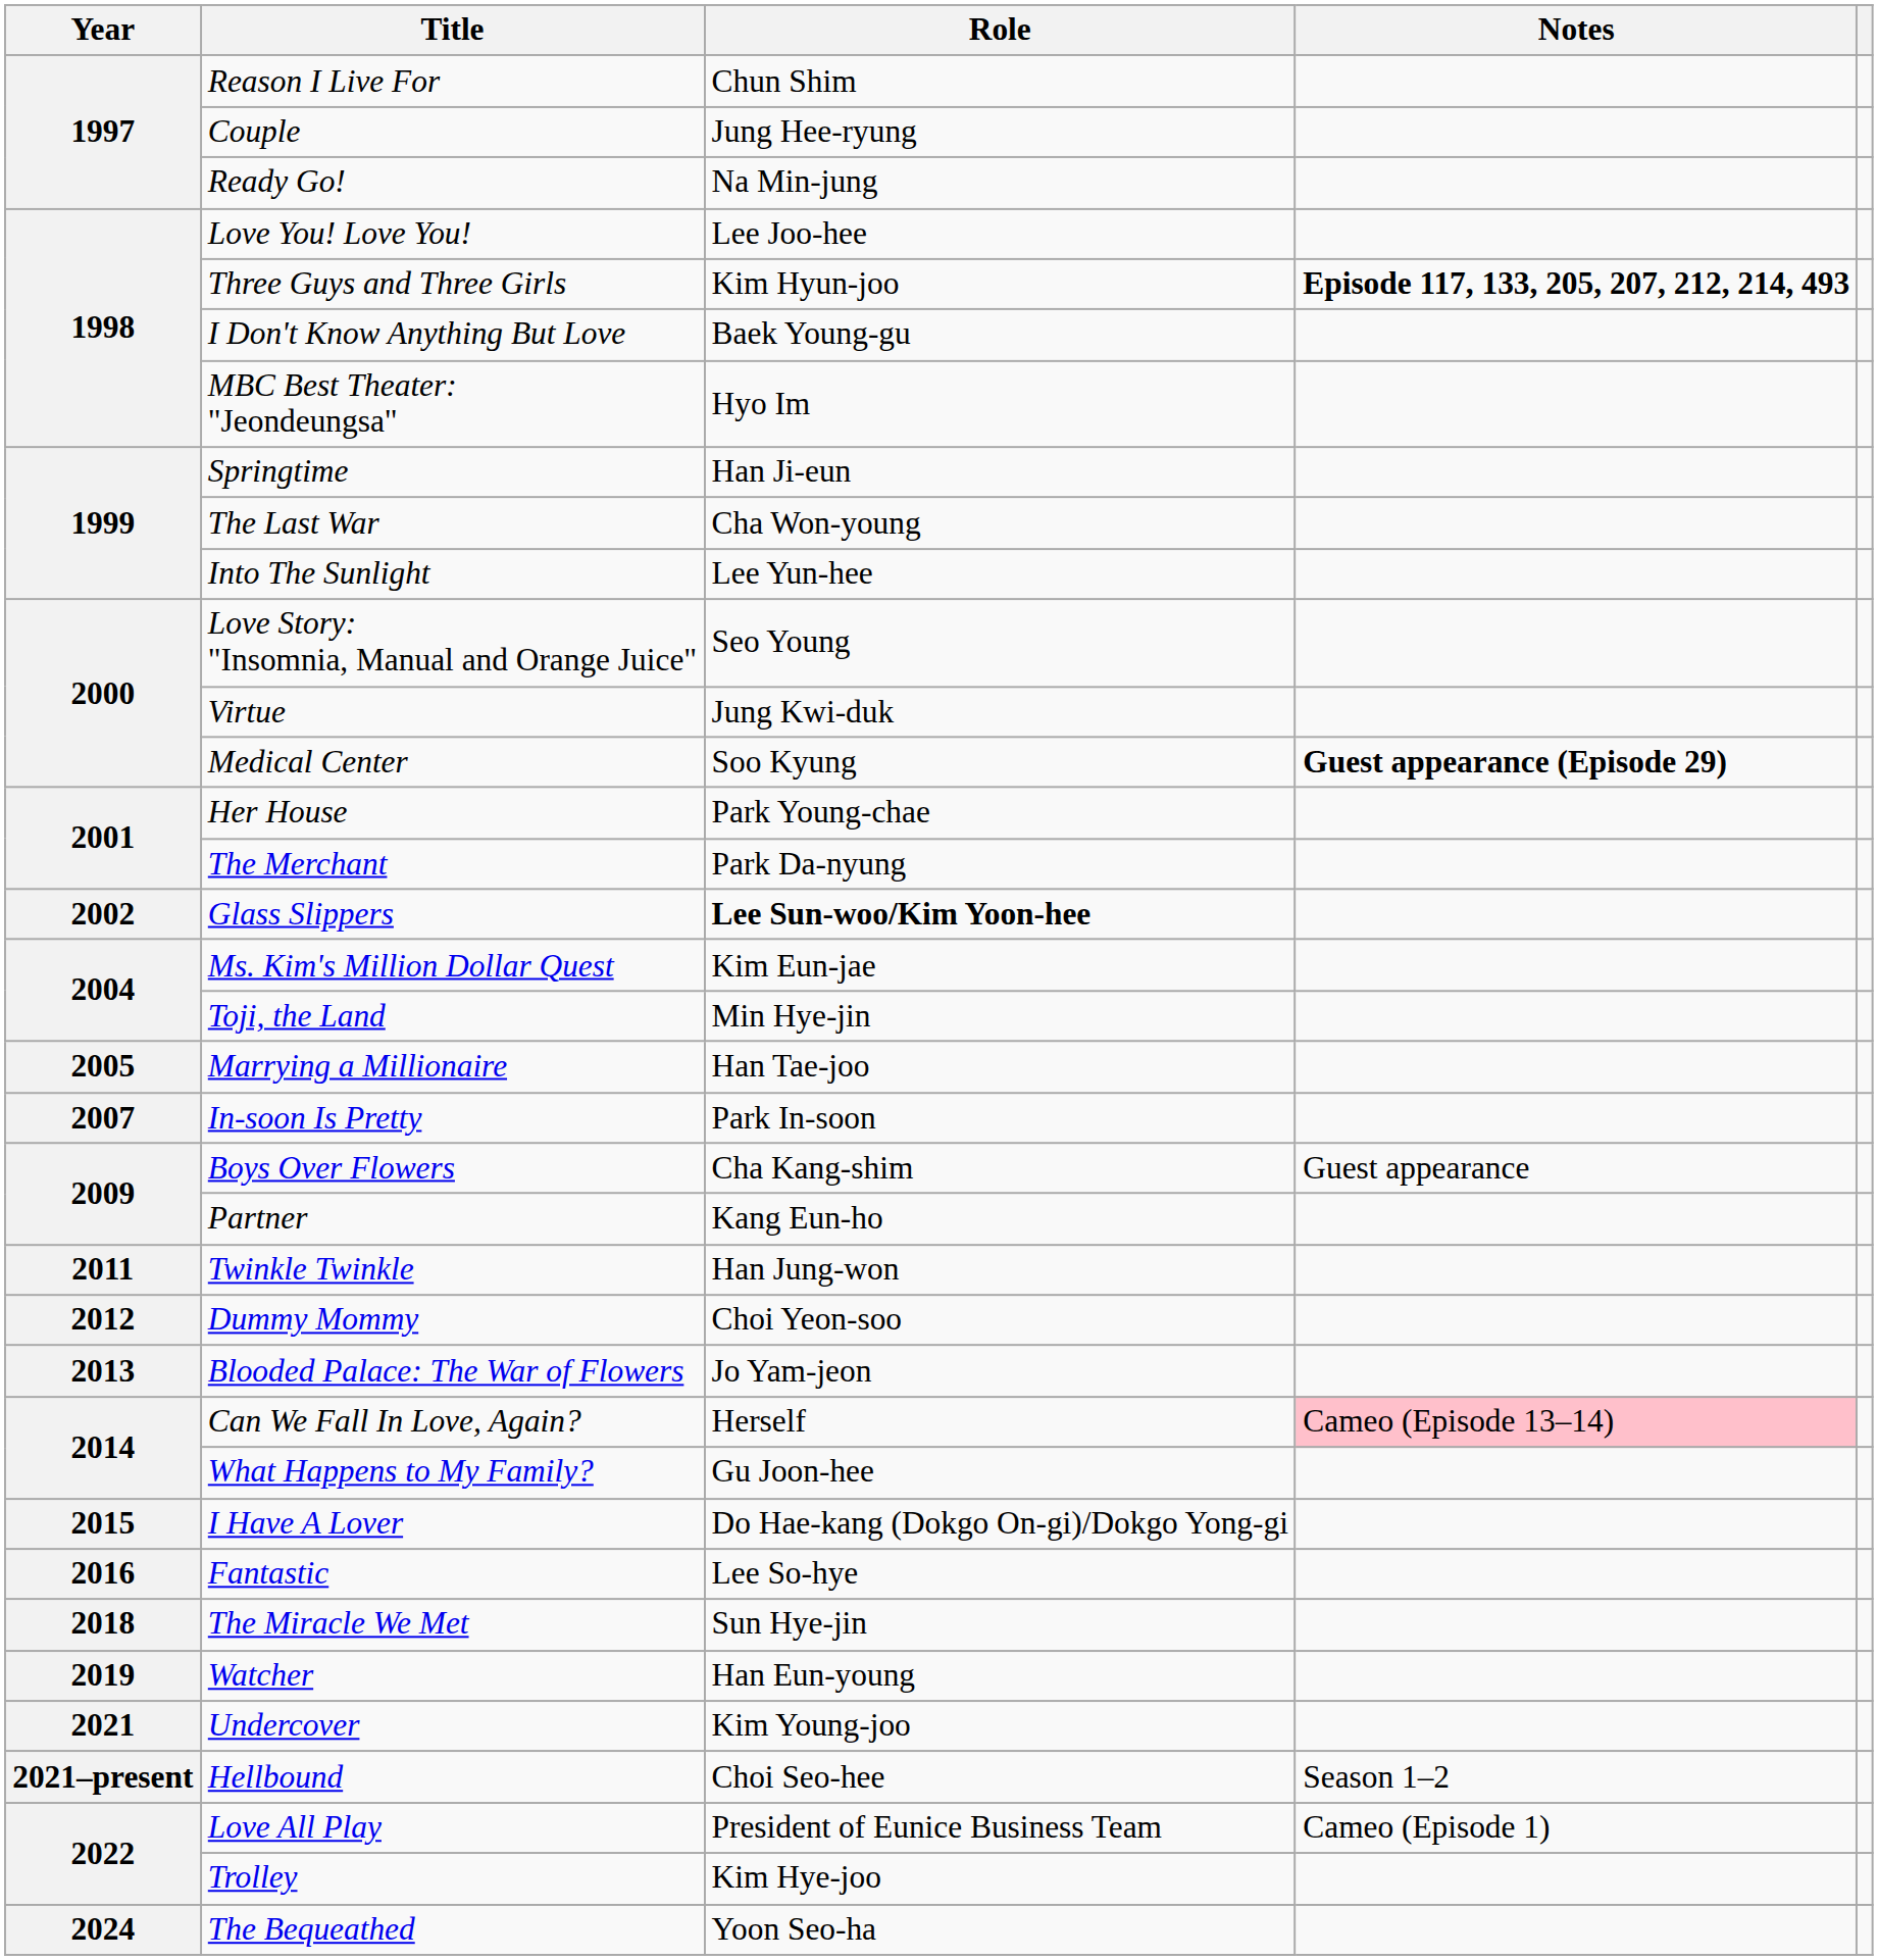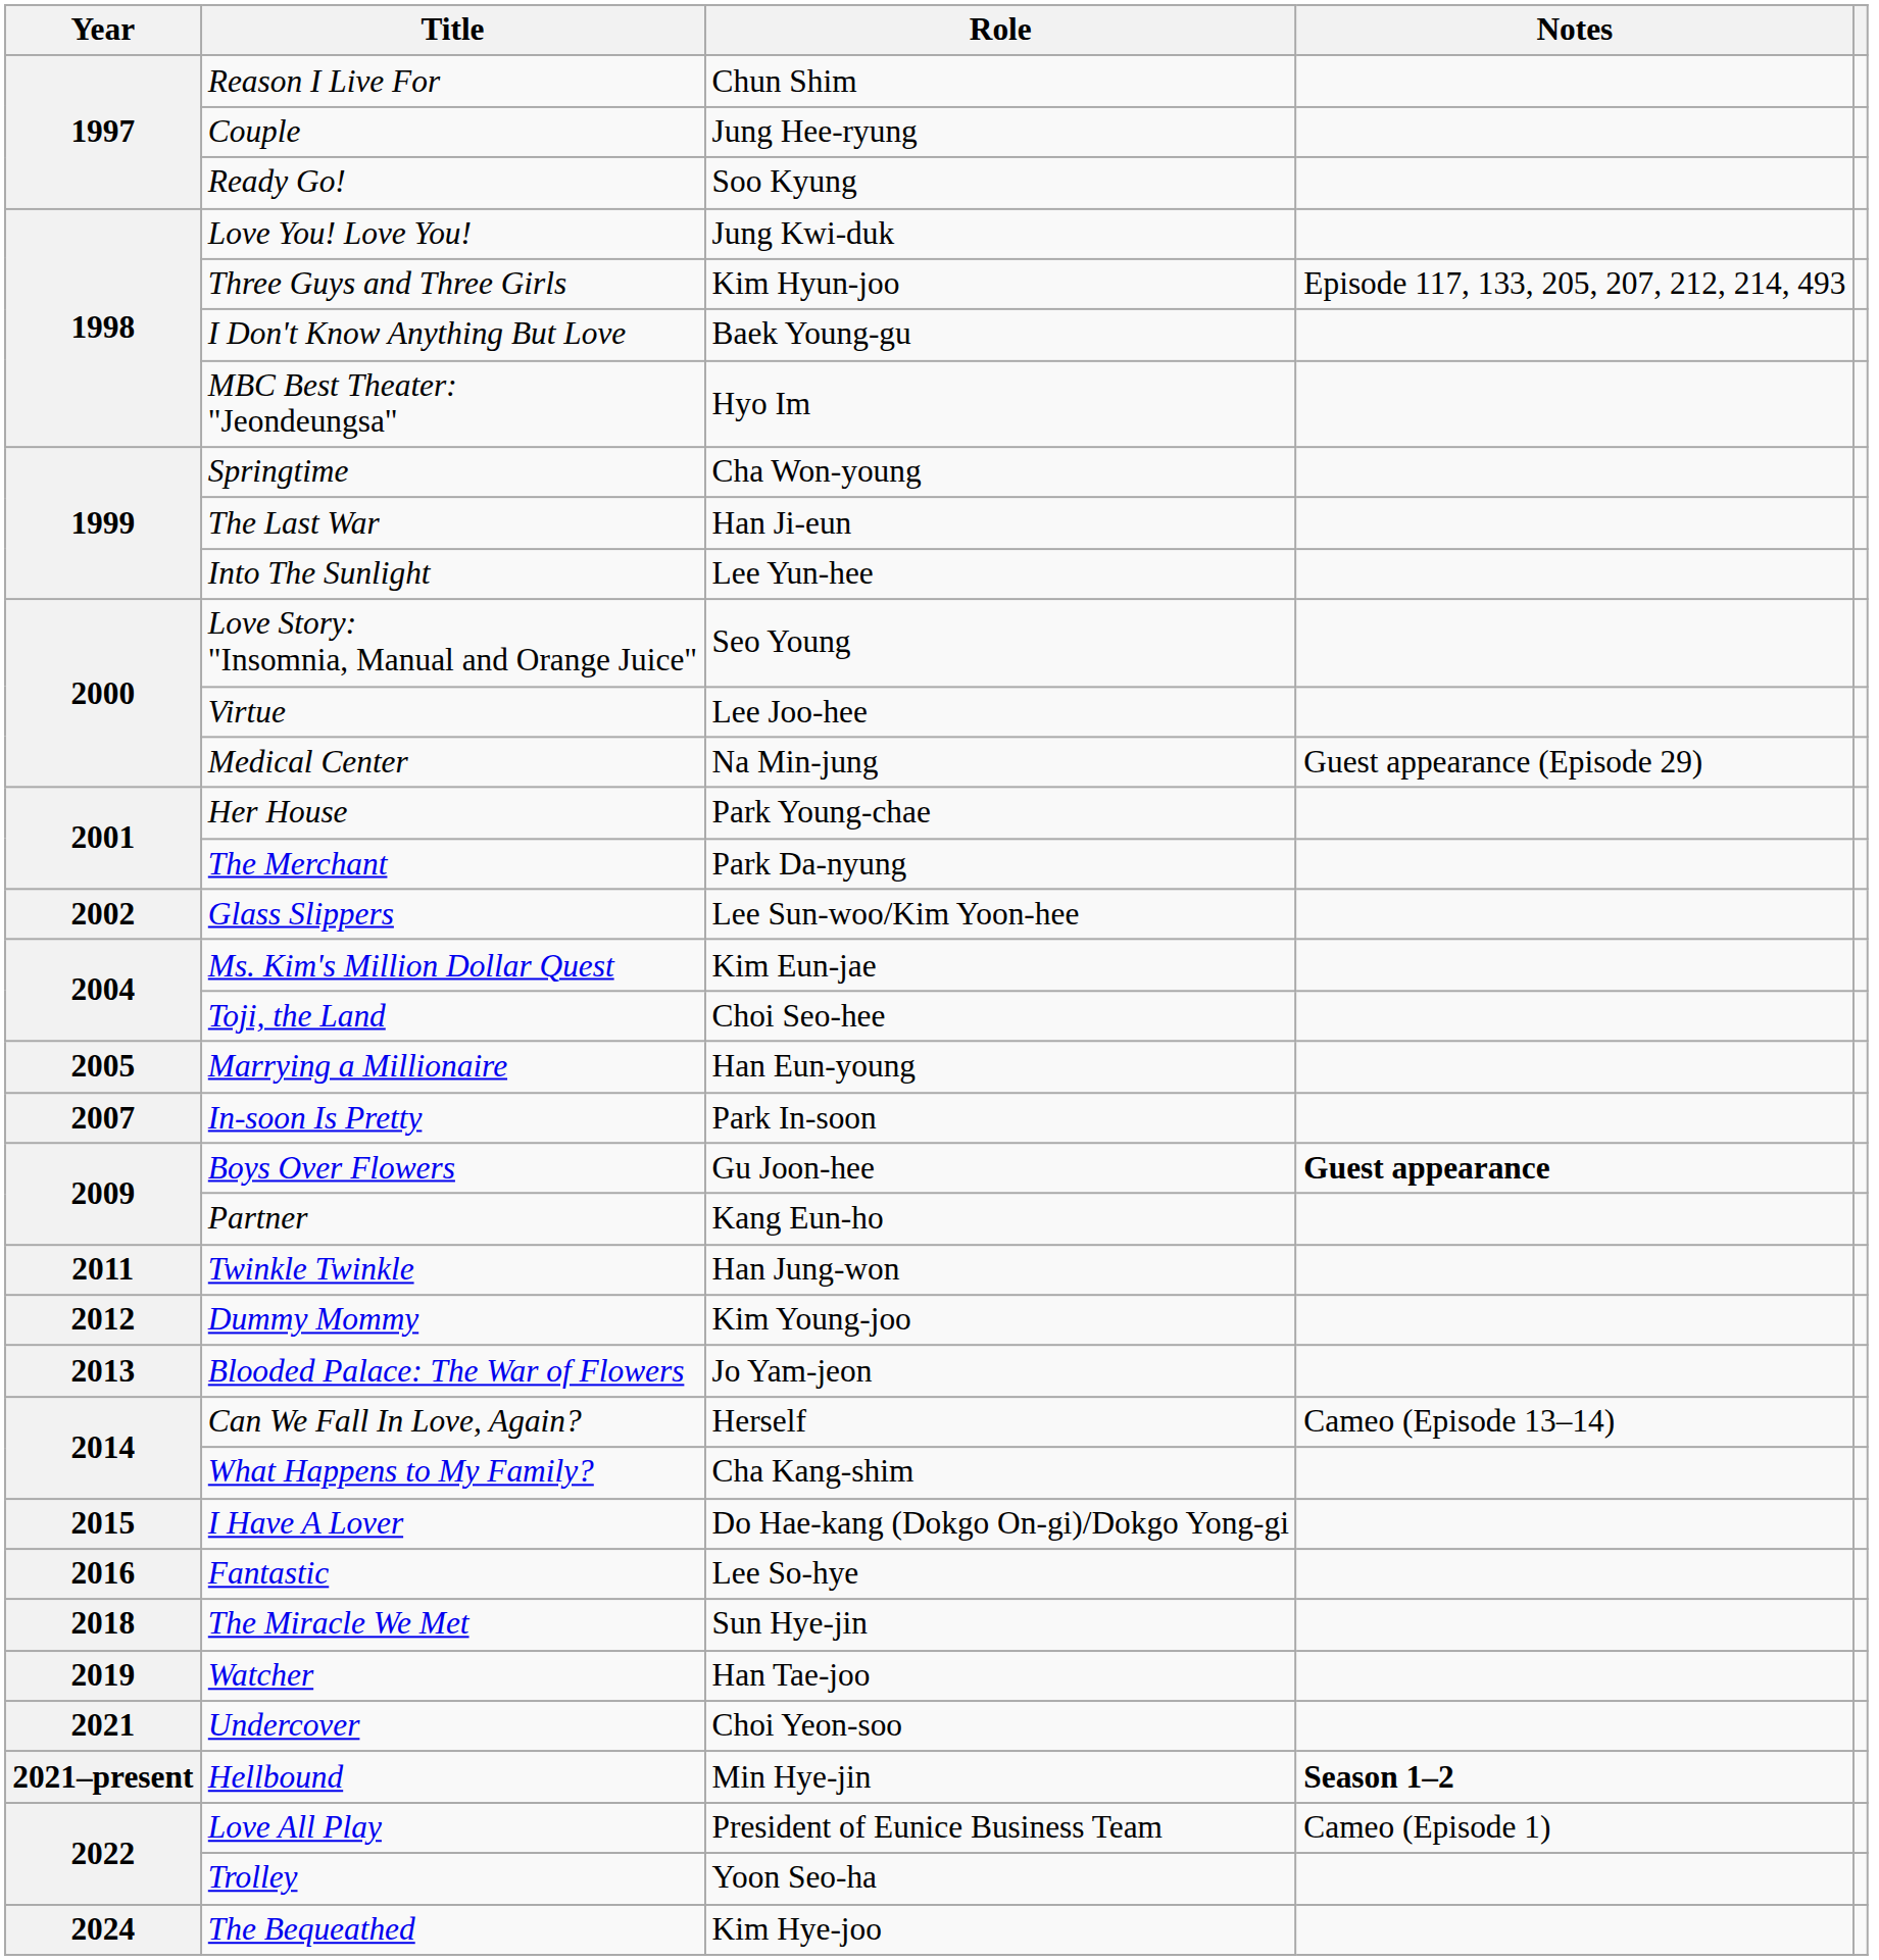Ready Go! | Role: Na Min-jung -> Soo Kyung
Love You! Love You! | Role: Lee Joo-hee -> Jung Kwi-duk
Three Guys and Three Girls | Notes: bold -> normal
Springtime | Role: Han Ji-eun -> Cha Won-young
The Last War | Role: Cha Won-young -> Han Ji-eun
Virtue | Role: Jung Kwi-duk -> Lee Joo-hee
Medical Center | Role: Soo Kyung -> Na Min-jung
Medical Center | Notes: bold -> normal
Glass Slippers | Role: bold -> normal
Toji, the Land | Role: Min Hye-jin -> Choi Seo-hee
Marrying a Millionaire | Role: Han Tae-joo -> Han Eun-young
Boys Over Flowers | Role: Cha Kang-shim -> Gu Joon-hee
Boys Over Flowers | Notes: normal -> bold
Dummy Mommy | Role: Choi Yeon-soo -> Kim Young-joo
Can We Fall In Love, Again? | Notes: pink background -> no background
What Happens to My Family? | Role: Gu Joon-hee -> Cha Kang-shim
Watcher | Role: Han Eun-young -> Han Tae-joo
Undercover | Role: Kim Young-joo -> Choi Yeon-soo
Hellbound | Role: Choi Seo-hee -> Min Hye-jin
Hellbound | Notes: normal -> bold
Trolley | Role: Kim Hye-joo -> Yoon Seo-ha
The Bequeathed | Role: Yoon Seo-ha -> Kim Hye-joo
